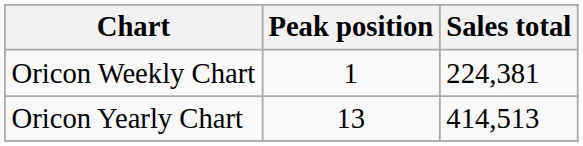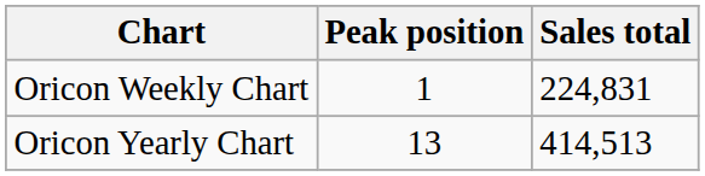Oricon Weekly Chart | Sales total: 224,381 -> 224,831
